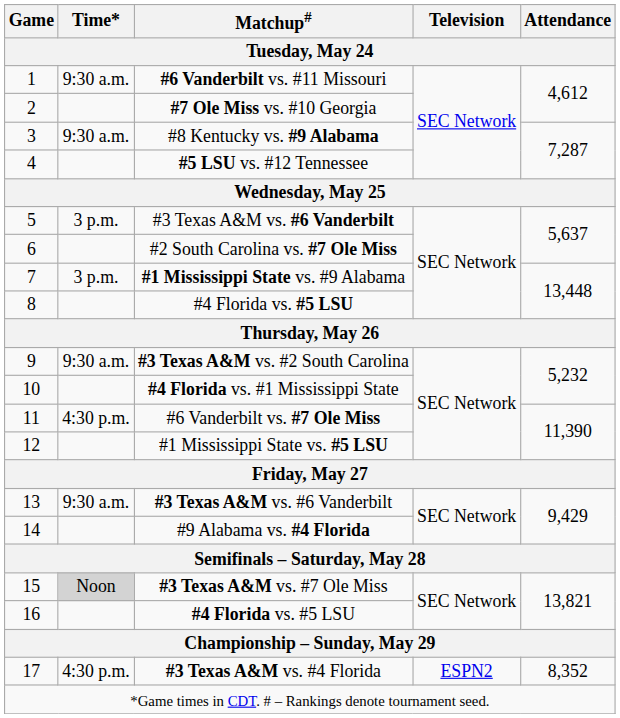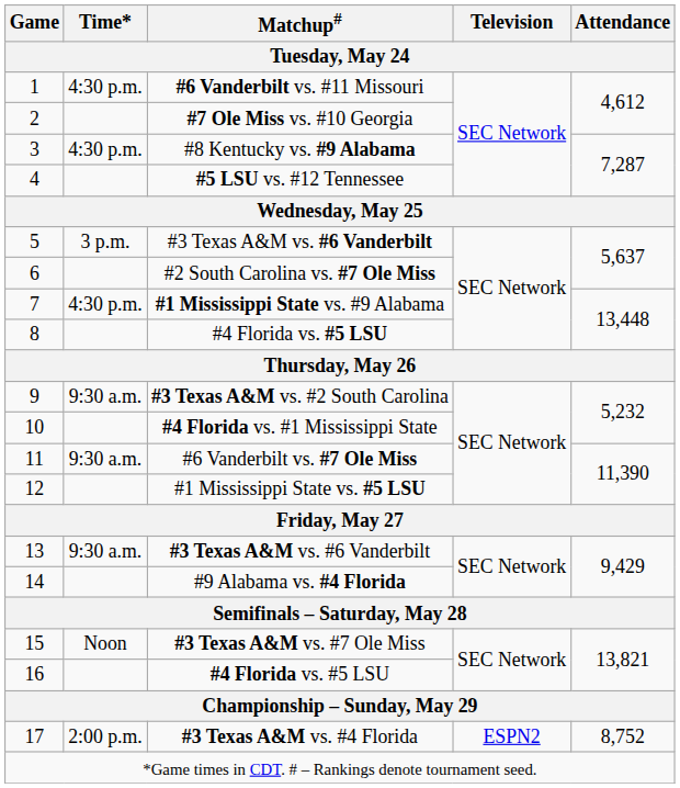1 | Time*: 9:30 a.m. -> 4:30 p.m.
3 | Time*: 9:30 a.m. -> 4:30 p.m.
7 | Time*: 3 p.m. -> 4:30 p.m.
11 | Time*: 4:30 p.m. -> 9:30 a.m.
15 | Time*: lightgrey background -> no background
17 | Time*: 4:30 p.m. -> 2:00 p.m.
17 | Attendance: 8,352 -> 8,752
